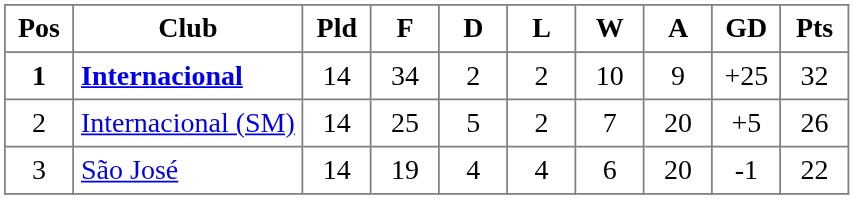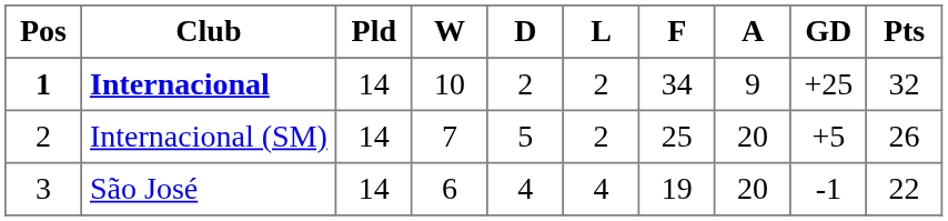columns swapped: W <-> F
